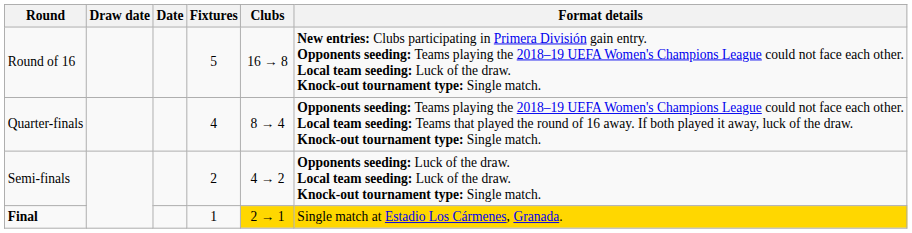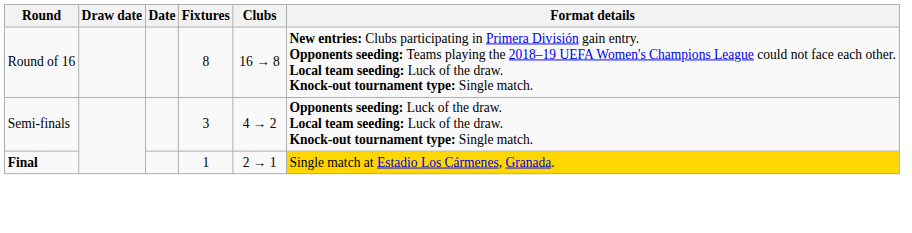Round of 16 | Fixtures: 5 -> 8
- row: Quarter-finals | 4 | 8 → 4 | Opponents seeding: Teams playing the 2018–19 UEFA Women's Champions League could not face each other. Local team seeding: Teams that played the round of 16 away. If both played it away, luck of the draw. Knock-out tournament type: Single match.
Semi-finals | Fixtures: 2 -> 3
Final | Clubs: gold background -> no background
